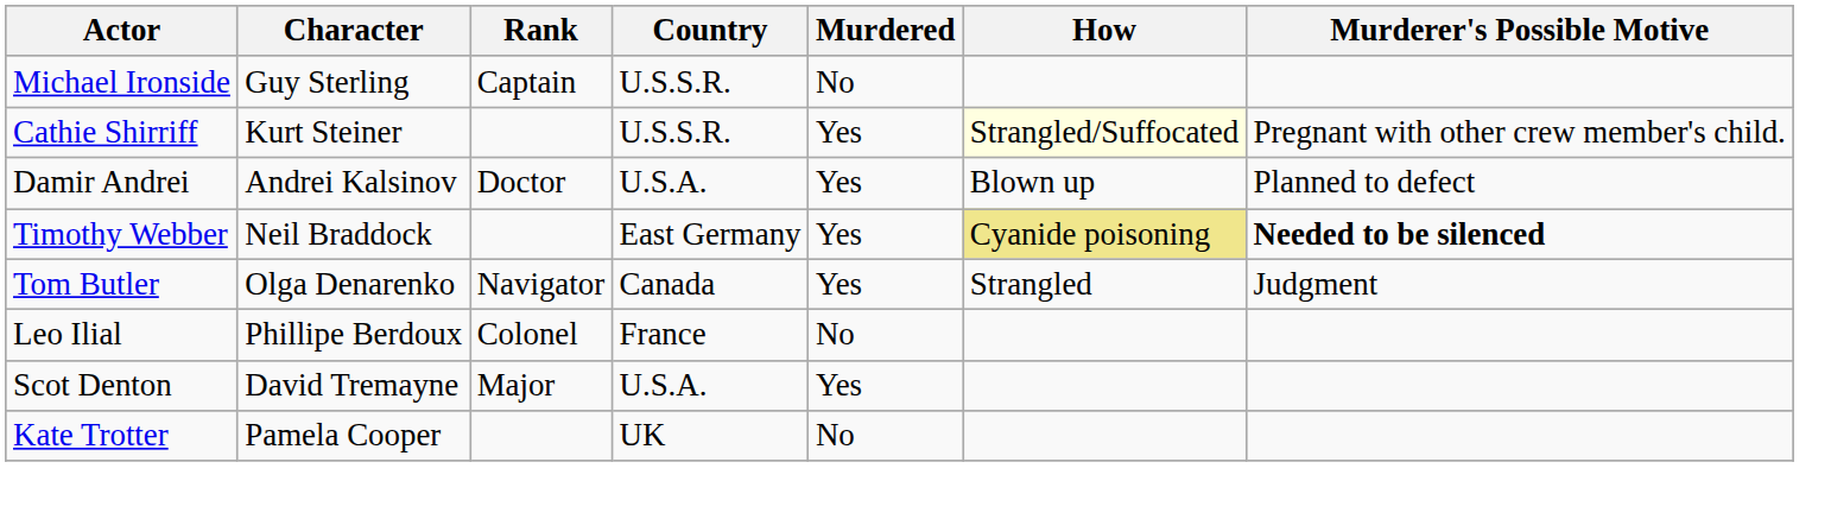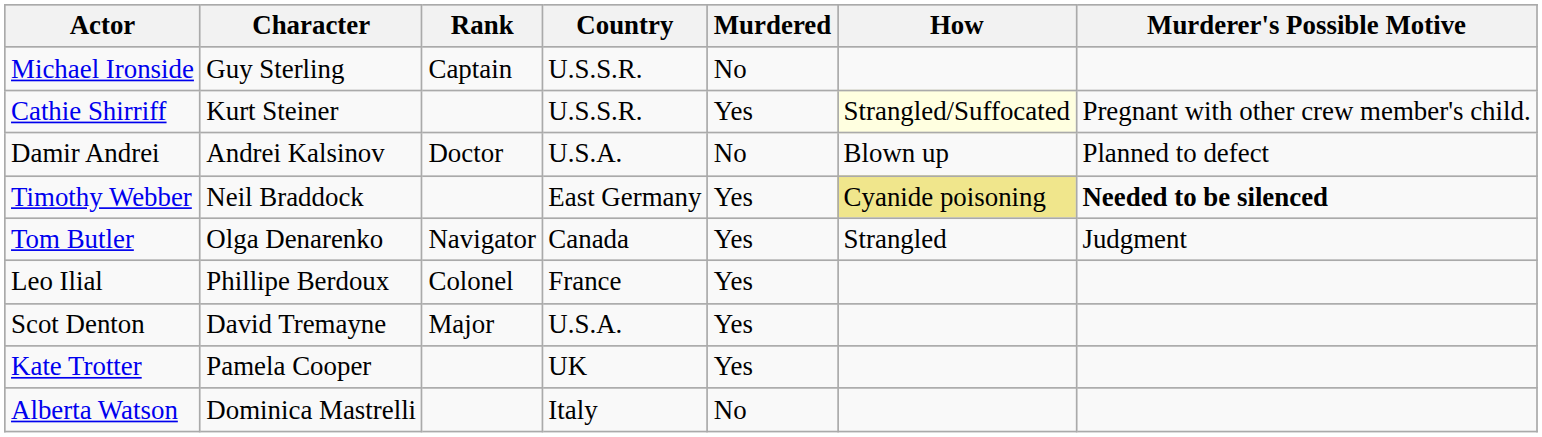Damir Andrei | Murdered: Yes -> No
Leo Ilial | Murdered: No -> Yes
Kate Trotter | Murdered: No -> Yes
+ row: Alberta Watson | Dominica Mastrelli | Italy | No
